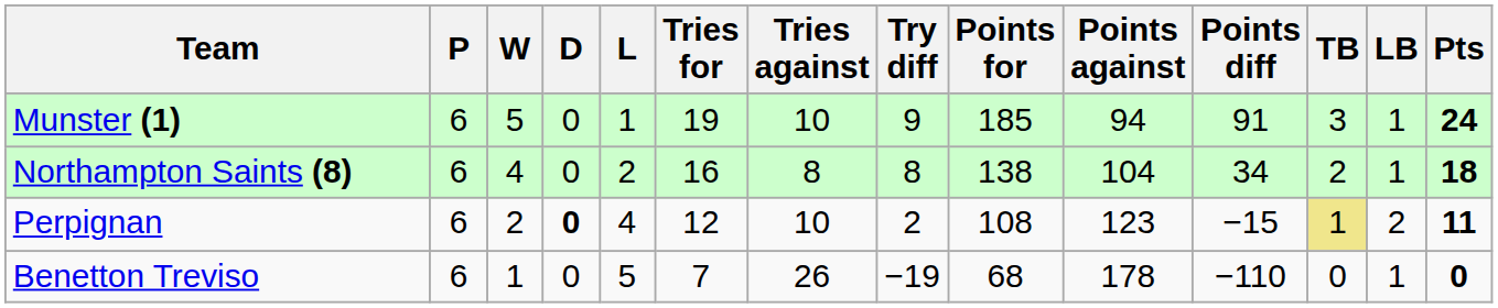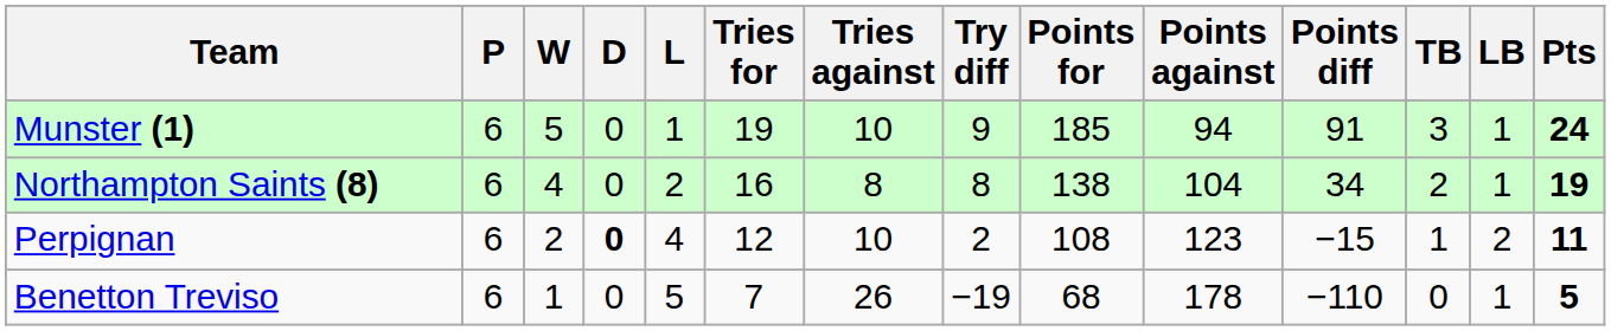Northampton Saints (8) | Pts: 18 -> 19
Perpignan | TB: khaki background -> no background
Benetton Treviso | Pts: 0 -> 5
